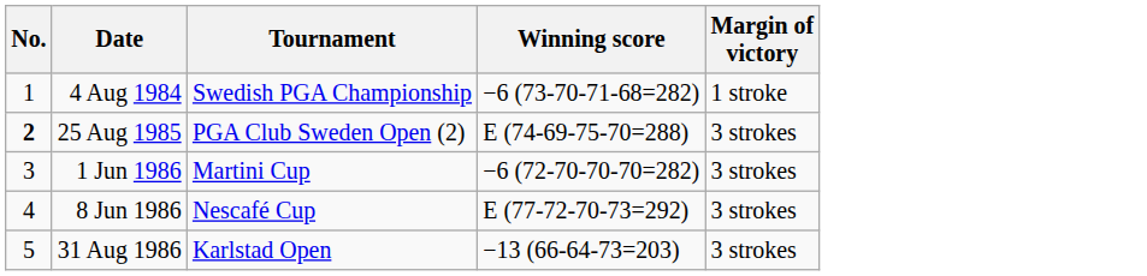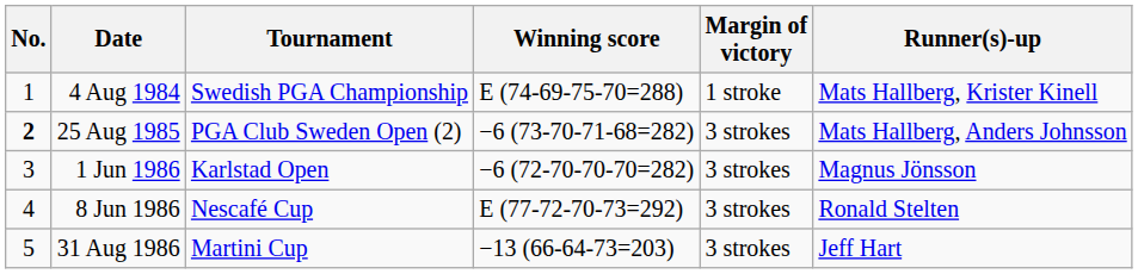+ column: Runner(s)-up | Mats Hallberg, Krister Kinell | Mats Hallberg, Anders Johnsson | Magnus Jönsson | Ronald Stelten | Jeff Hart
4 Aug 1984 | Winning score: −6 (73-70-71-68=282) -> E (74-69-75-70=288)
25 Aug 1985 | Winning score: E (74-69-75-70=288) -> −6 (73-70-71-68=282)
1 Jun 1986 | Tournament: Martini Cup -> Karlstad Open
31 Aug 1986 | Tournament: Karlstad Open -> Martini Cup
